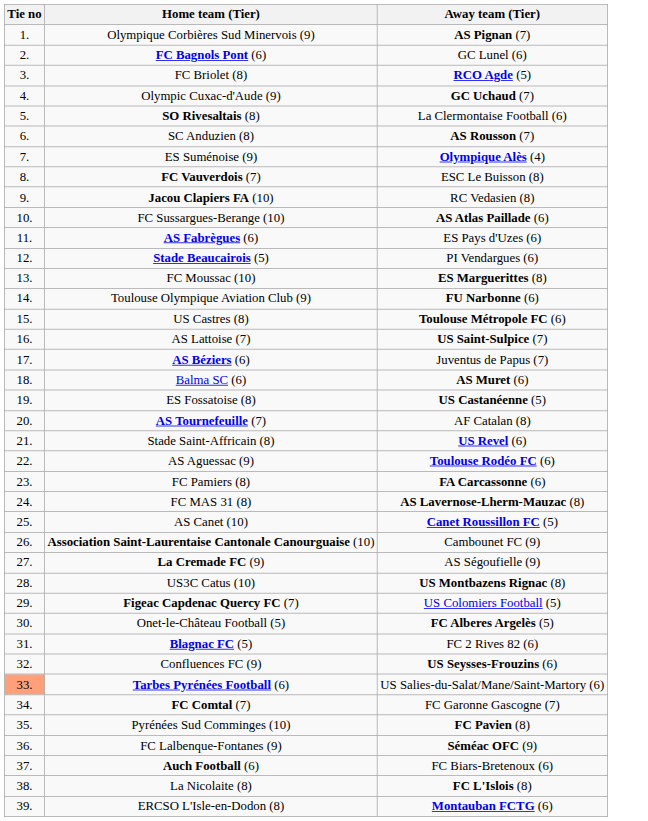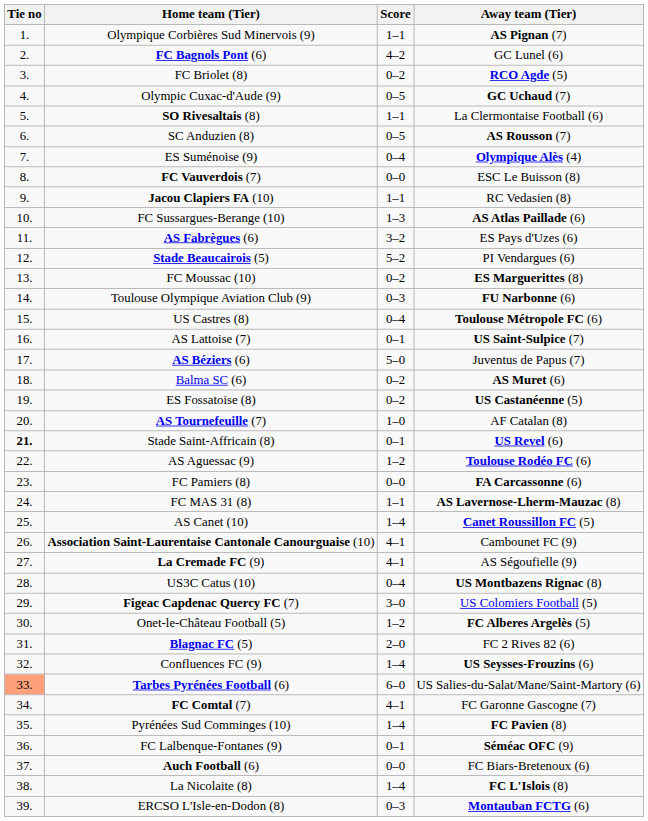+ column: Score | 1–1 | 4–2 | 0–2 | 0–5 | 1–1 | 0–5 | 0–4 | 0–0 | 1–1 | 1–3 | 3–2 | 5–2 | 0–2 | 0–3 | 0–4 | 0–1 | 5–0 | 0–2 | 0–2 | 1–0 | 0–1 | 1–2 | 0–0 | 1–1 | 1–4 | 4–1 | 4–1 | 0–4 | 3–0 | 1–2 | 2–0 | 1–4 | 6–0 | 4–1 | 1–4 | 0–1 | 0–0 | 1–4 | 0–3
Stade Saint-Affricain (8) | Tie no: normal -> bold
